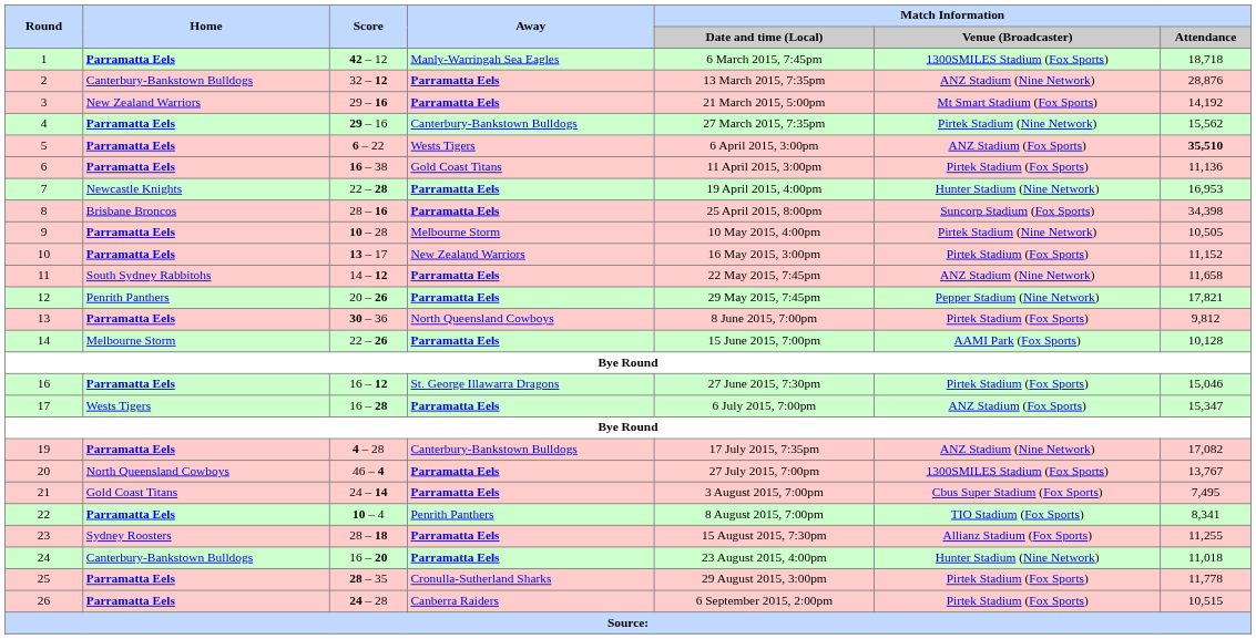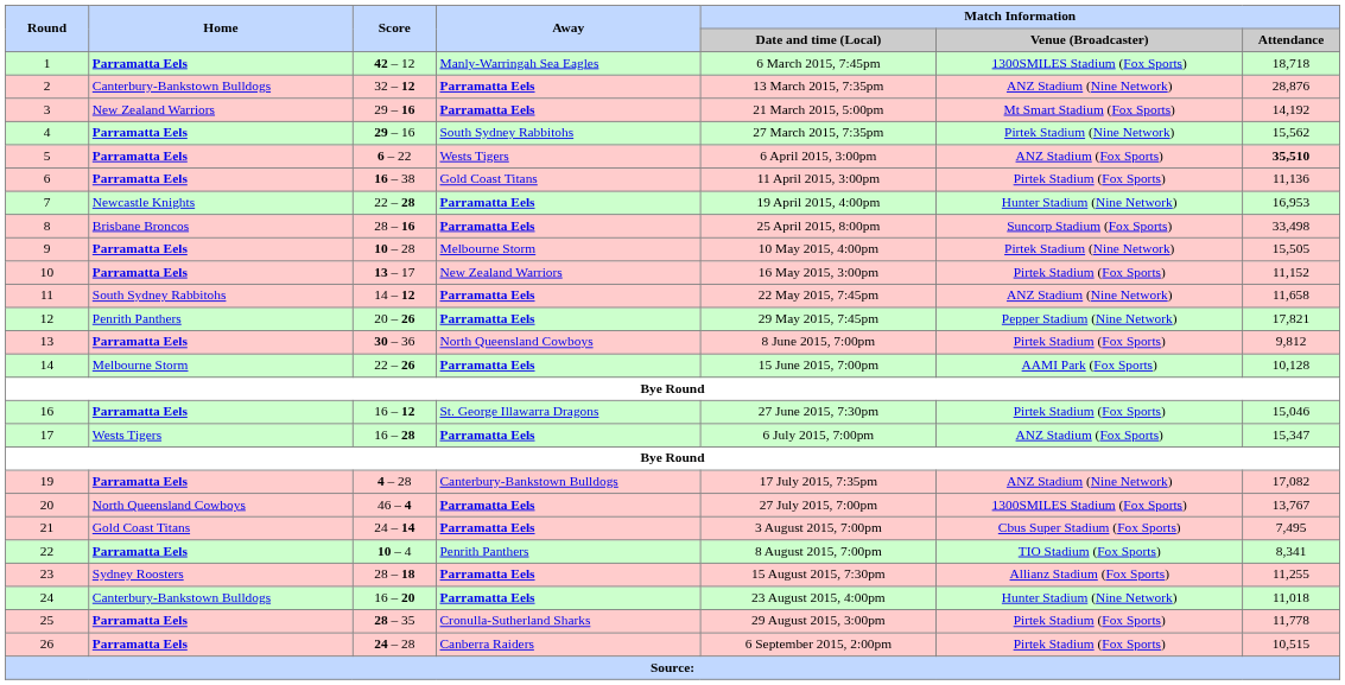4 | Away: Canterbury-Bankstown Bulldogs -> South Sydney Rabbitohs
8 | Match Information / Attendance: 34,398 -> 33,498
9 | Match Information / Attendance: 10,505 -> 15,505
